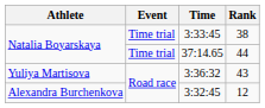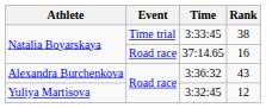37:14.65 | Event: Time trial -> Road race
37:14.65 | Rank: 44 -> 16
3:36:32 | Athlete: Yuliya Martisova -> Alexandra Burchenkova
3:32:45 | Athlete: Alexandra Burchenkova -> Yuliya Martisova
